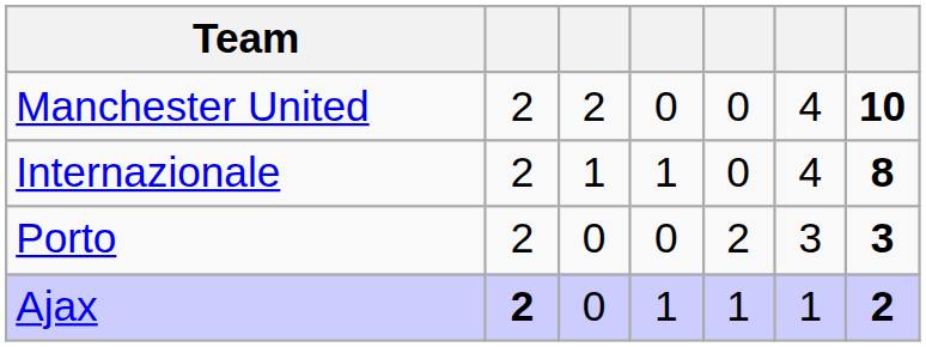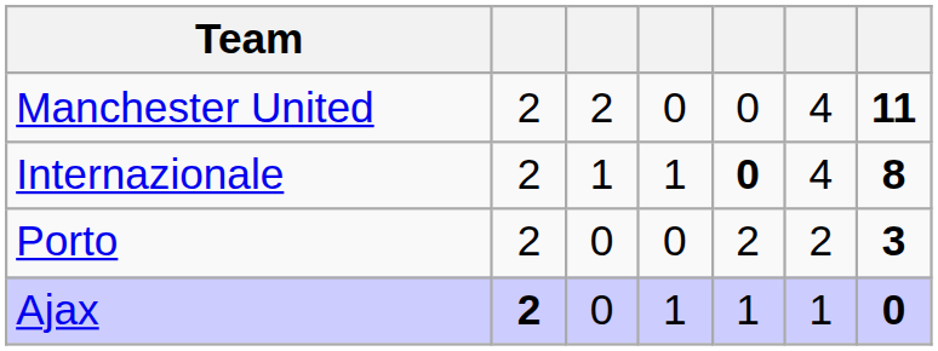Manchester United | column 7: 10 -> 11
Internazionale | column 5: normal -> bold
Porto | column 6: 3 -> 2
Ajax | column 7: 2 -> 0
